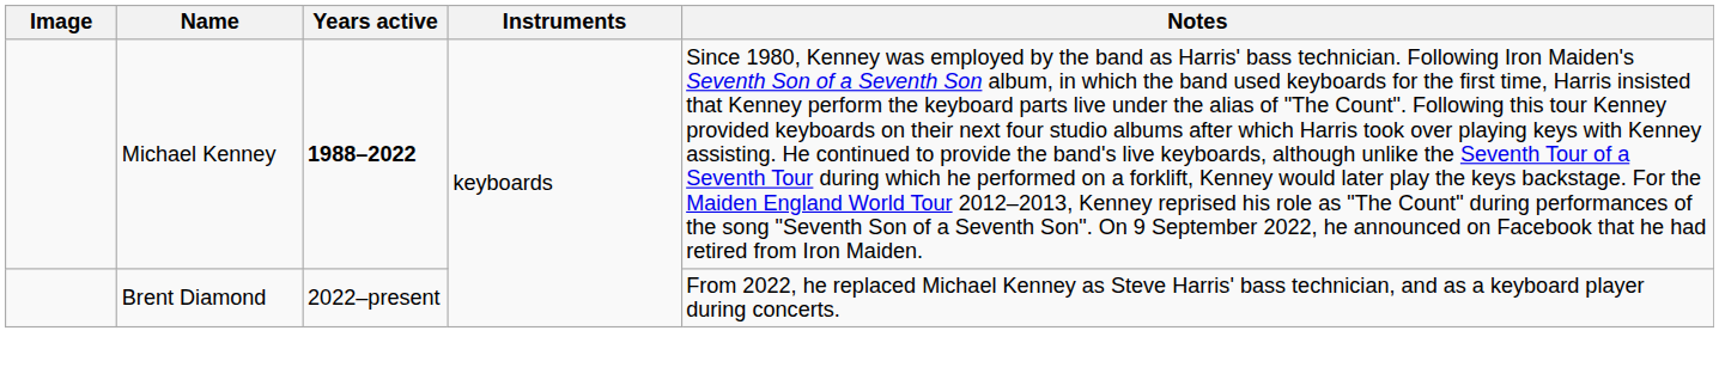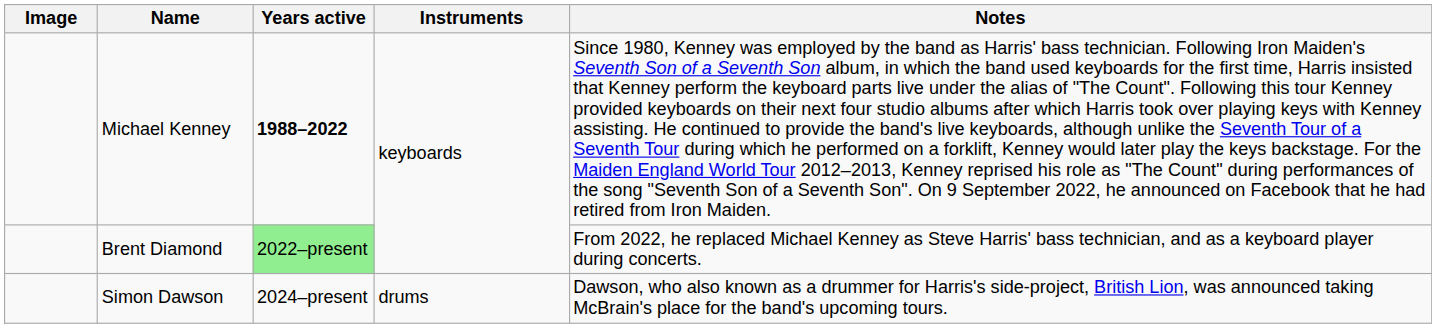Brent Diamond | Years active: no background -> lightgreen background
+ row: Simon Dawson | 2024–present | drums | Dawson, who also known as a drummer for Harris's side-project, British Lion, was announced taking McBrain's place for the band's upcoming tours.
